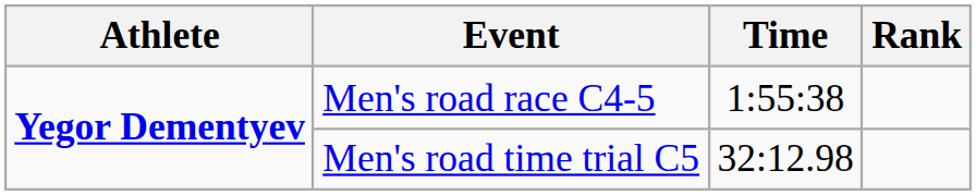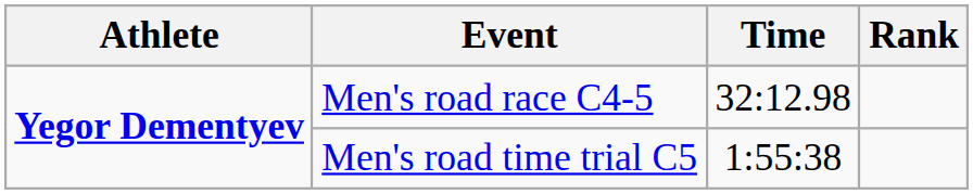Men's road race C4-5 | Time: 1:55:38 -> 32:12.98
Men's road time trial C5 | Time: 32:12.98 -> 1:55:38
